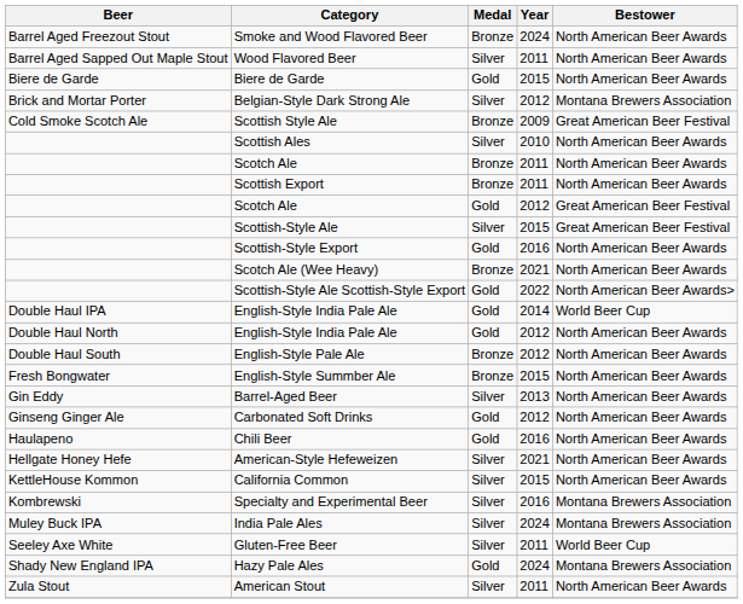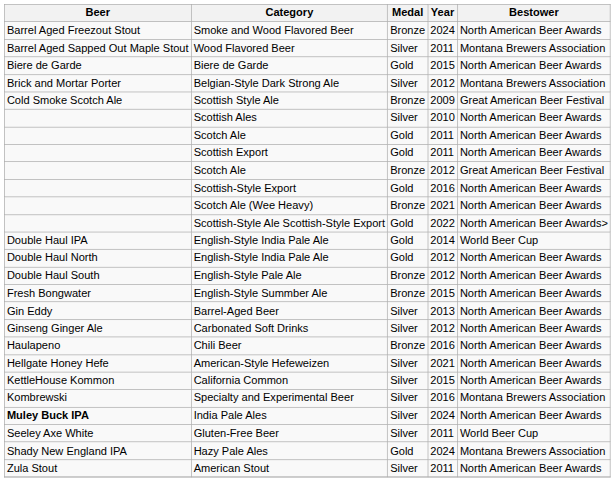Wood Flavored Beer | Bestower: North American Beer Awards -> Montana Brewers Association
Scotch Ale / 2011 | Medal: Bronze -> Gold
Scottish Export | Medal: Bronze -> Gold
Scotch Ale / 2012 | Medal: Gold -> Bronze
- row: Scottish-Style Ale | Silver | 2015 | Great American Beer Festival
Carbonated Soft Drinks | Medal: Gold -> Silver
Chili Beer | Medal: Gold -> Bronze
India Pale Ales | Beer: normal -> bold
India Pale Ales | Bestower: Montana Brewers Association -> North American Beer Awards
